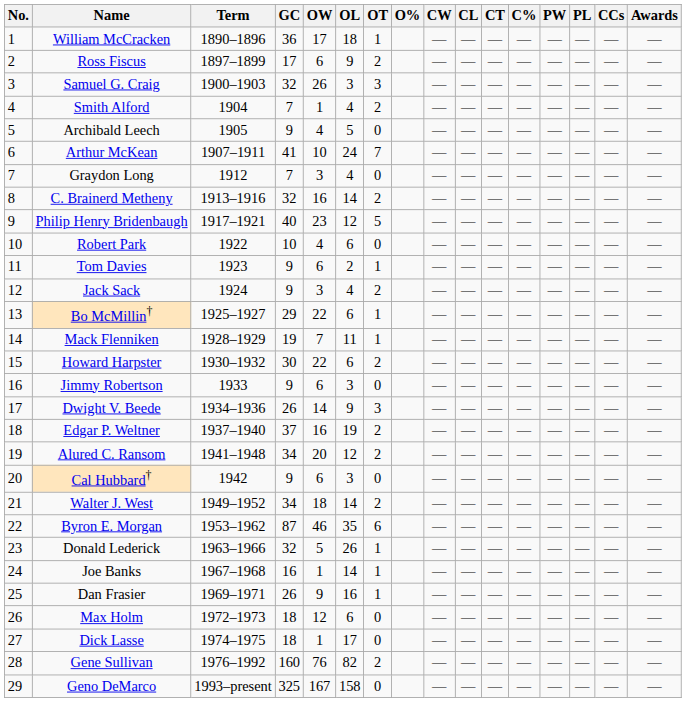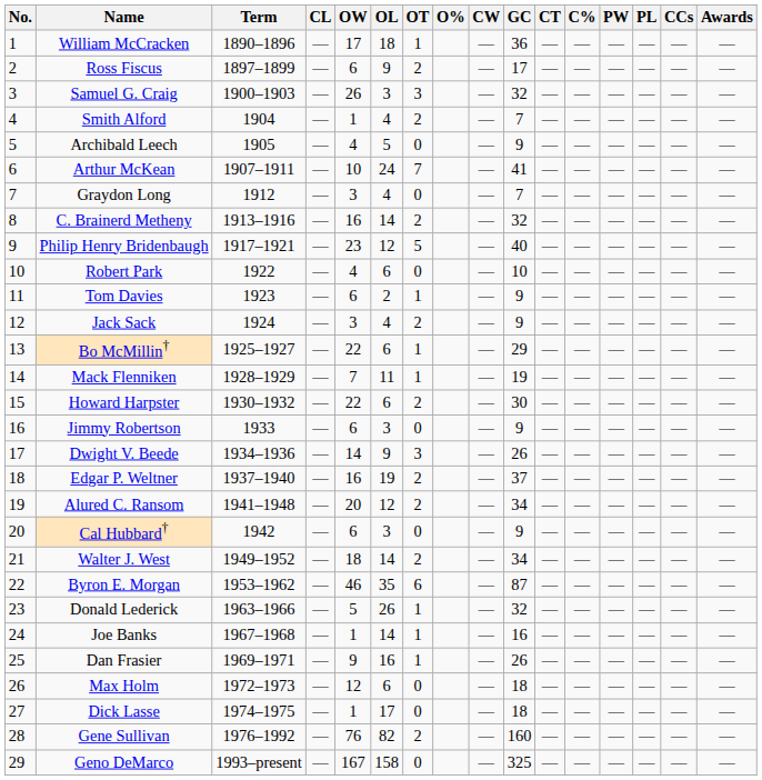columns swapped: GC <-> CL
